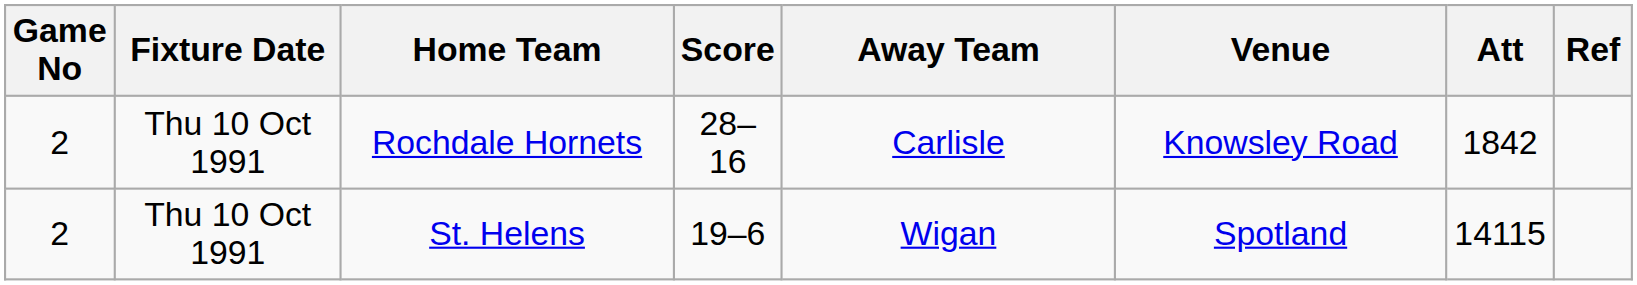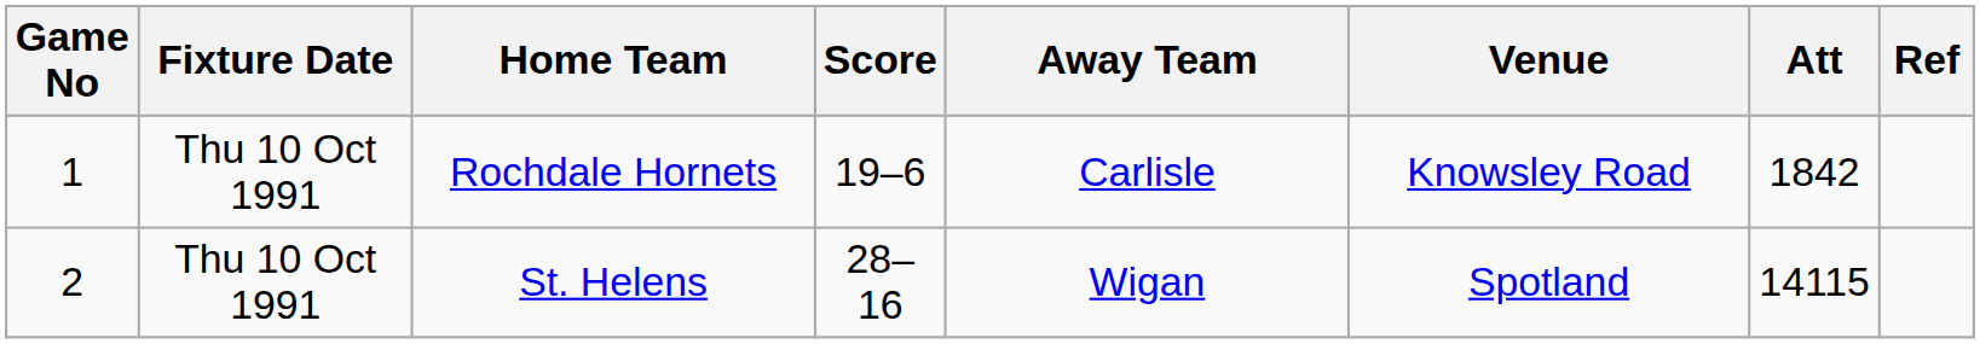Rochdale Hornets | Game No: 2 -> 1
Rochdale Hornets | Score: 28–16 -> 19–6
St. Helens | Score: 19–6 -> 28–16
